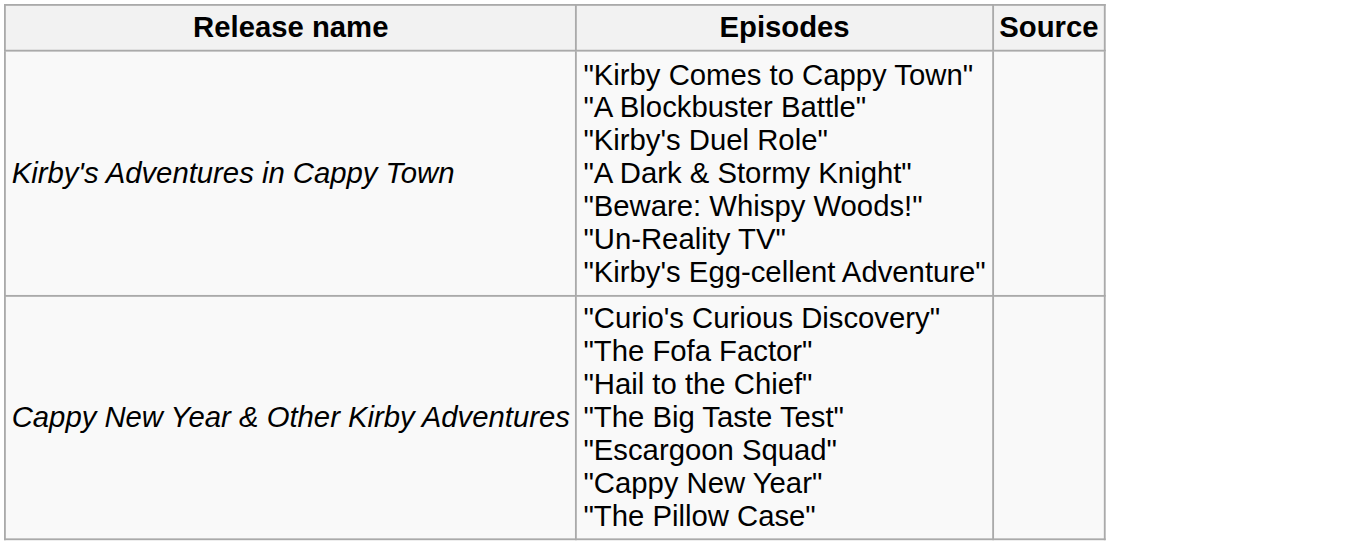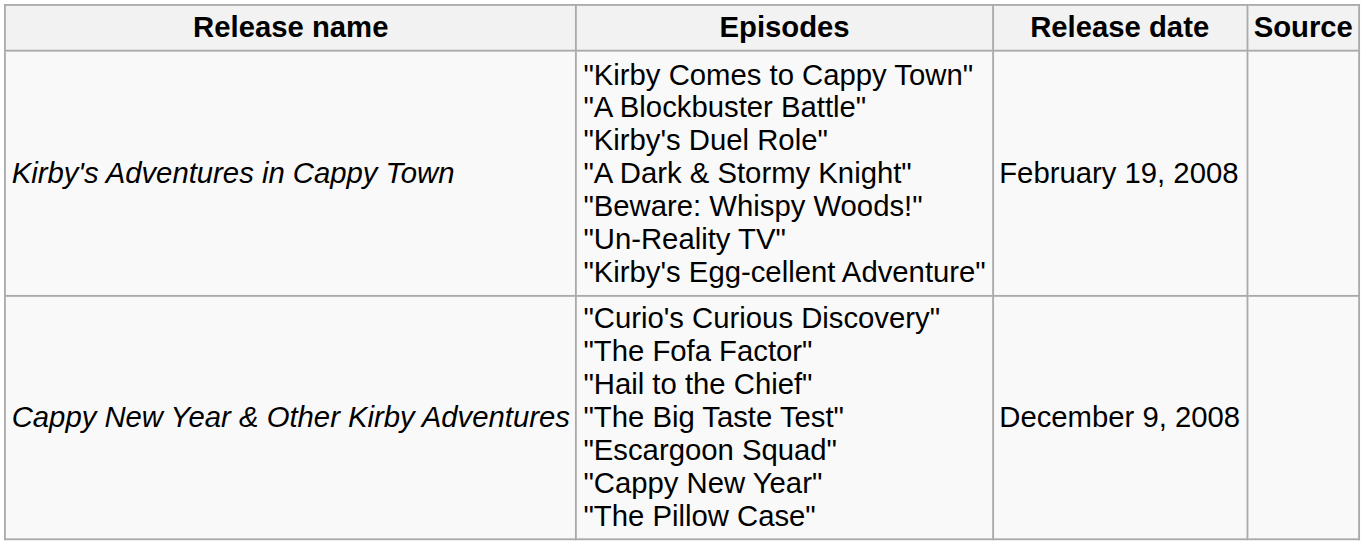+ column: Release date | February 19, 2008 | December 9, 2008
